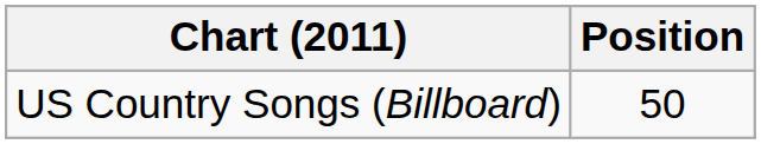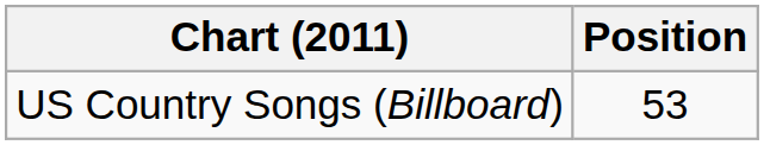US Country Songs (Billboard) | Position: 50 -> 53
